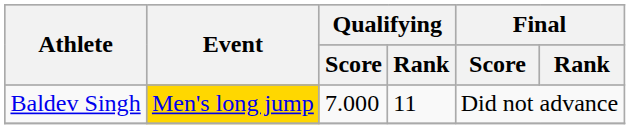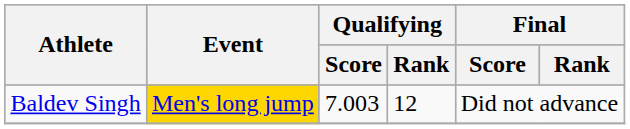Baldev Singh | Qualifying / Score: 7.000 -> 7.003
Baldev Singh | Qualifying / Rank: 11 -> 12
